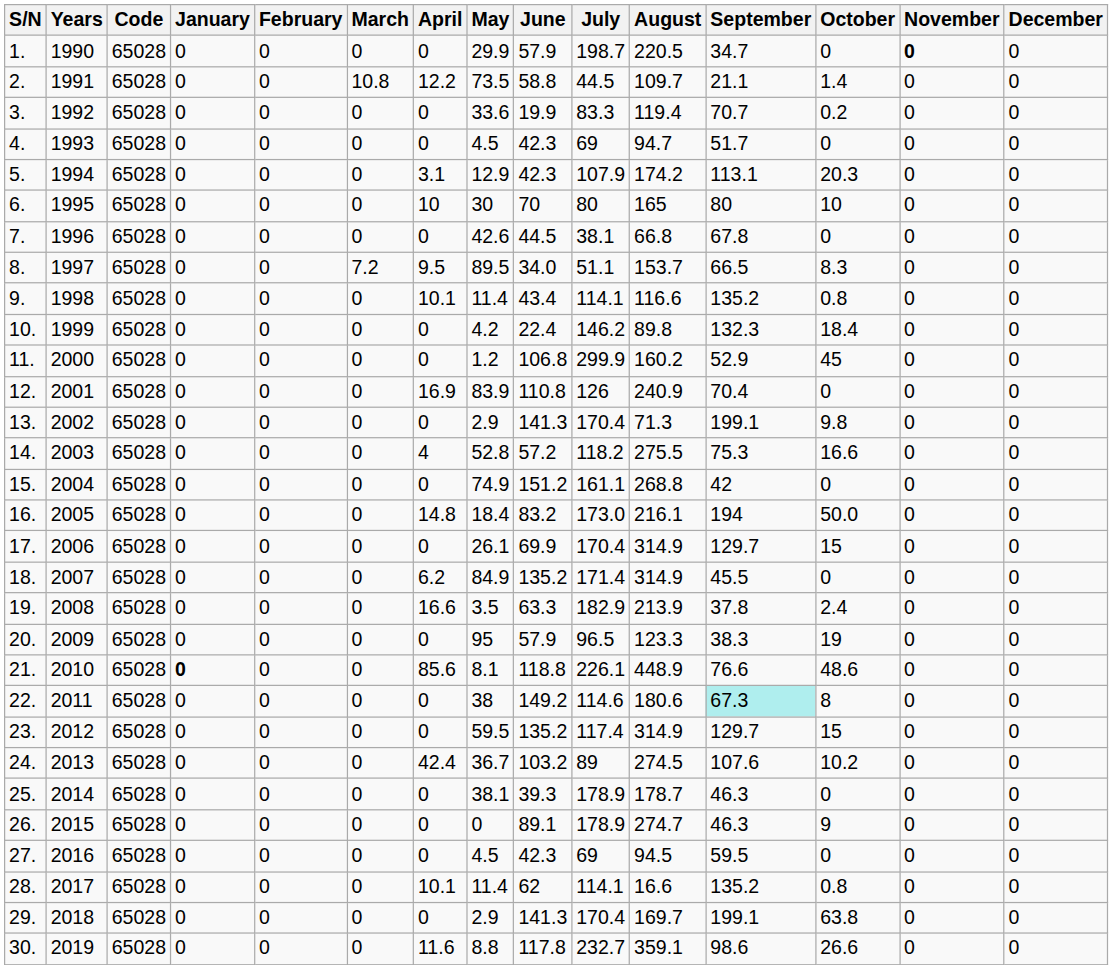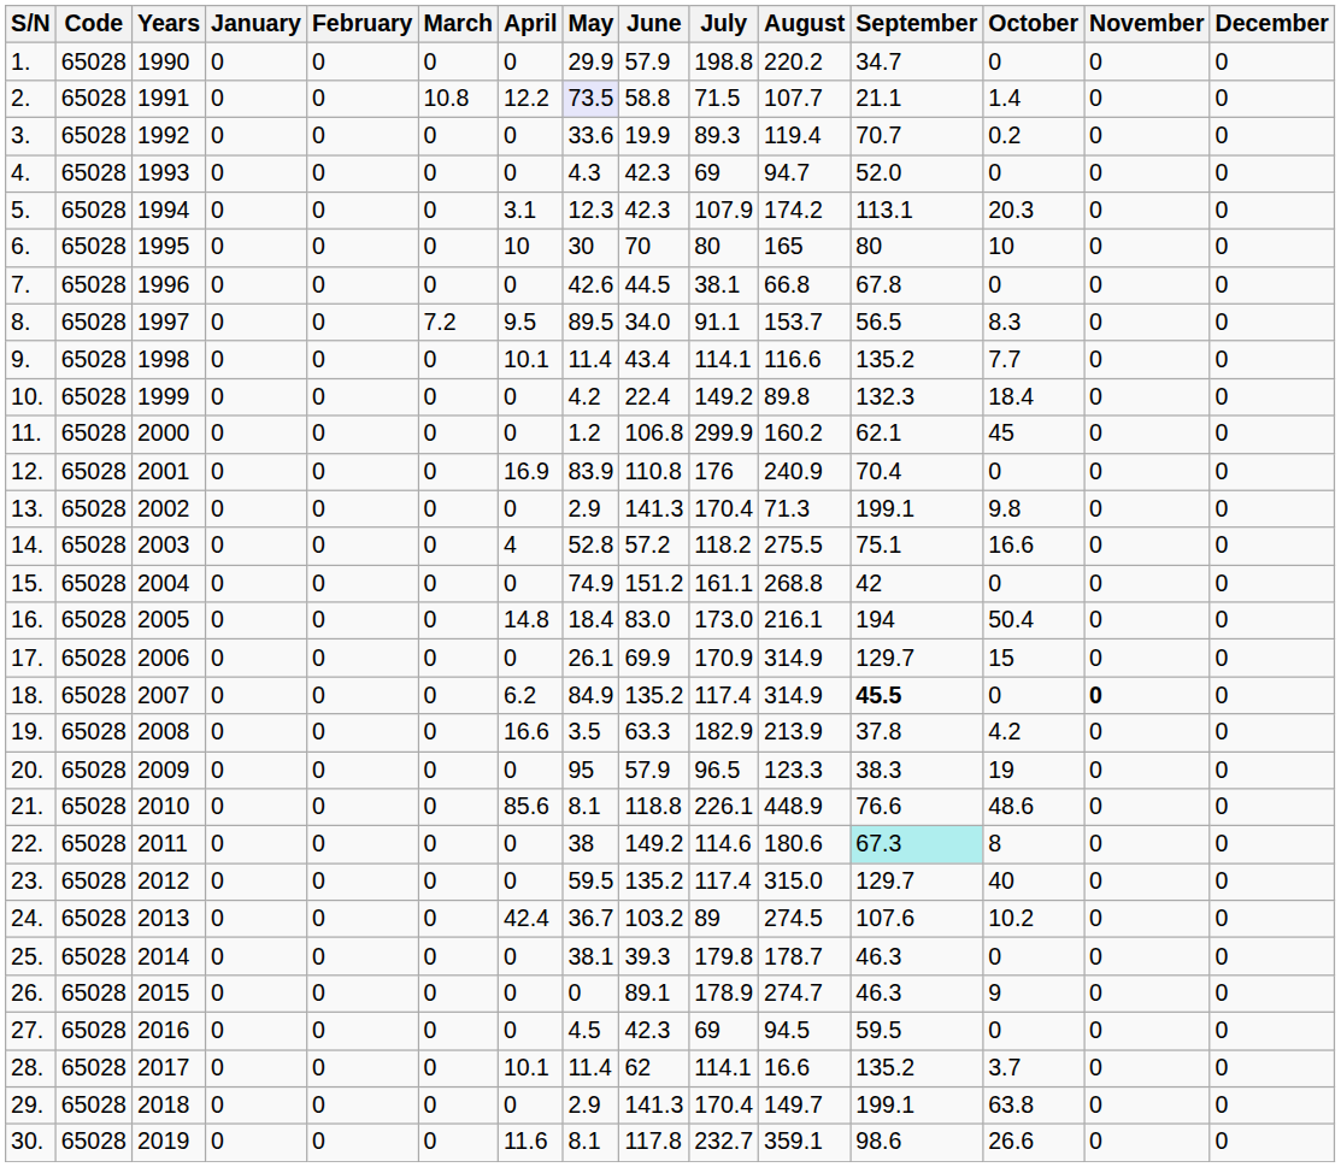columns swapped: Code <-> Years
1. | July: 198.7 -> 198.8
1. | August: 220.5 -> 220.2
1. | November: bold -> normal
2. | May: no background -> lavender background
2. | July: 44.5 -> 71.5
2. | August: 109.7 -> 107.7
3. | July: 83.3 -> 89.3
4. | May: 4.5 -> 4.3
4. | September: 51.7 -> 52.0
5. | May: 12.9 -> 12.3
8. | July: 51.1 -> 91.1
8. | September: 66.5 -> 56.5
9. | October: 0.8 -> 7.7
10. | July: 146.2 -> 149.2
11. | September: 52.9 -> 62.1
12. | July: 126 -> 176
14. | September: 75.3 -> 75.1
16. | June: 83.2 -> 83.0
16. | October: 50.0 -> 50.4
17. | July: 170.4 -> 170.9
18. | July: 171.4 -> 117.4
18. | September: normal -> bold
18. | November: normal -> bold
19. | October: 2.4 -> 4.2
21. | January: bold -> normal
23. | August: 314.9 -> 315.0
23. | October: 15 -> 40
25. | July: 178.9 -> 179.8
28. | October: 0.8 -> 3.7
29. | August: 169.7 -> 149.7
30. | May: 8.8 -> 8.1
